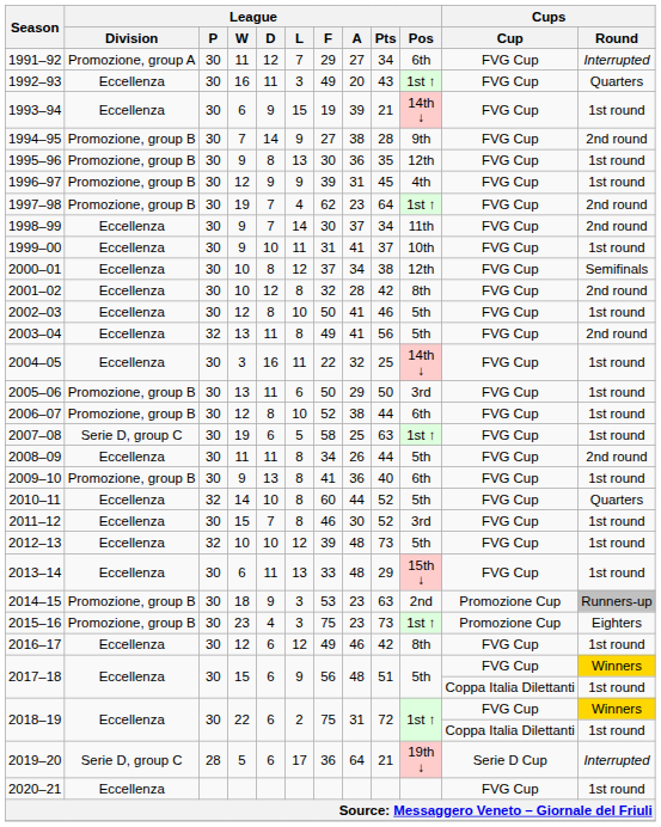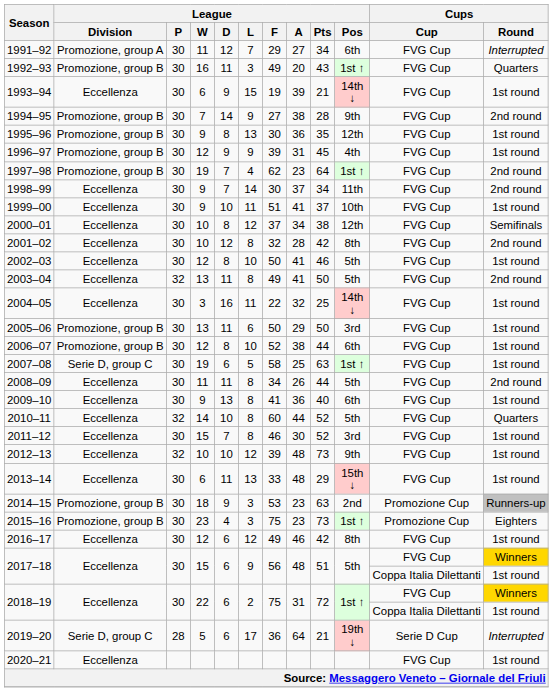1992–93 | League / Division: Eccellenza -> Promozione, group B
1999–00 | League / F: 31 -> 51
2003–04 | League / Pts: 56 -> 50
2009–10 | League / Division: Promozione, group B -> Eccellenza
2012–13 | League / Pos: 5th -> 9th
